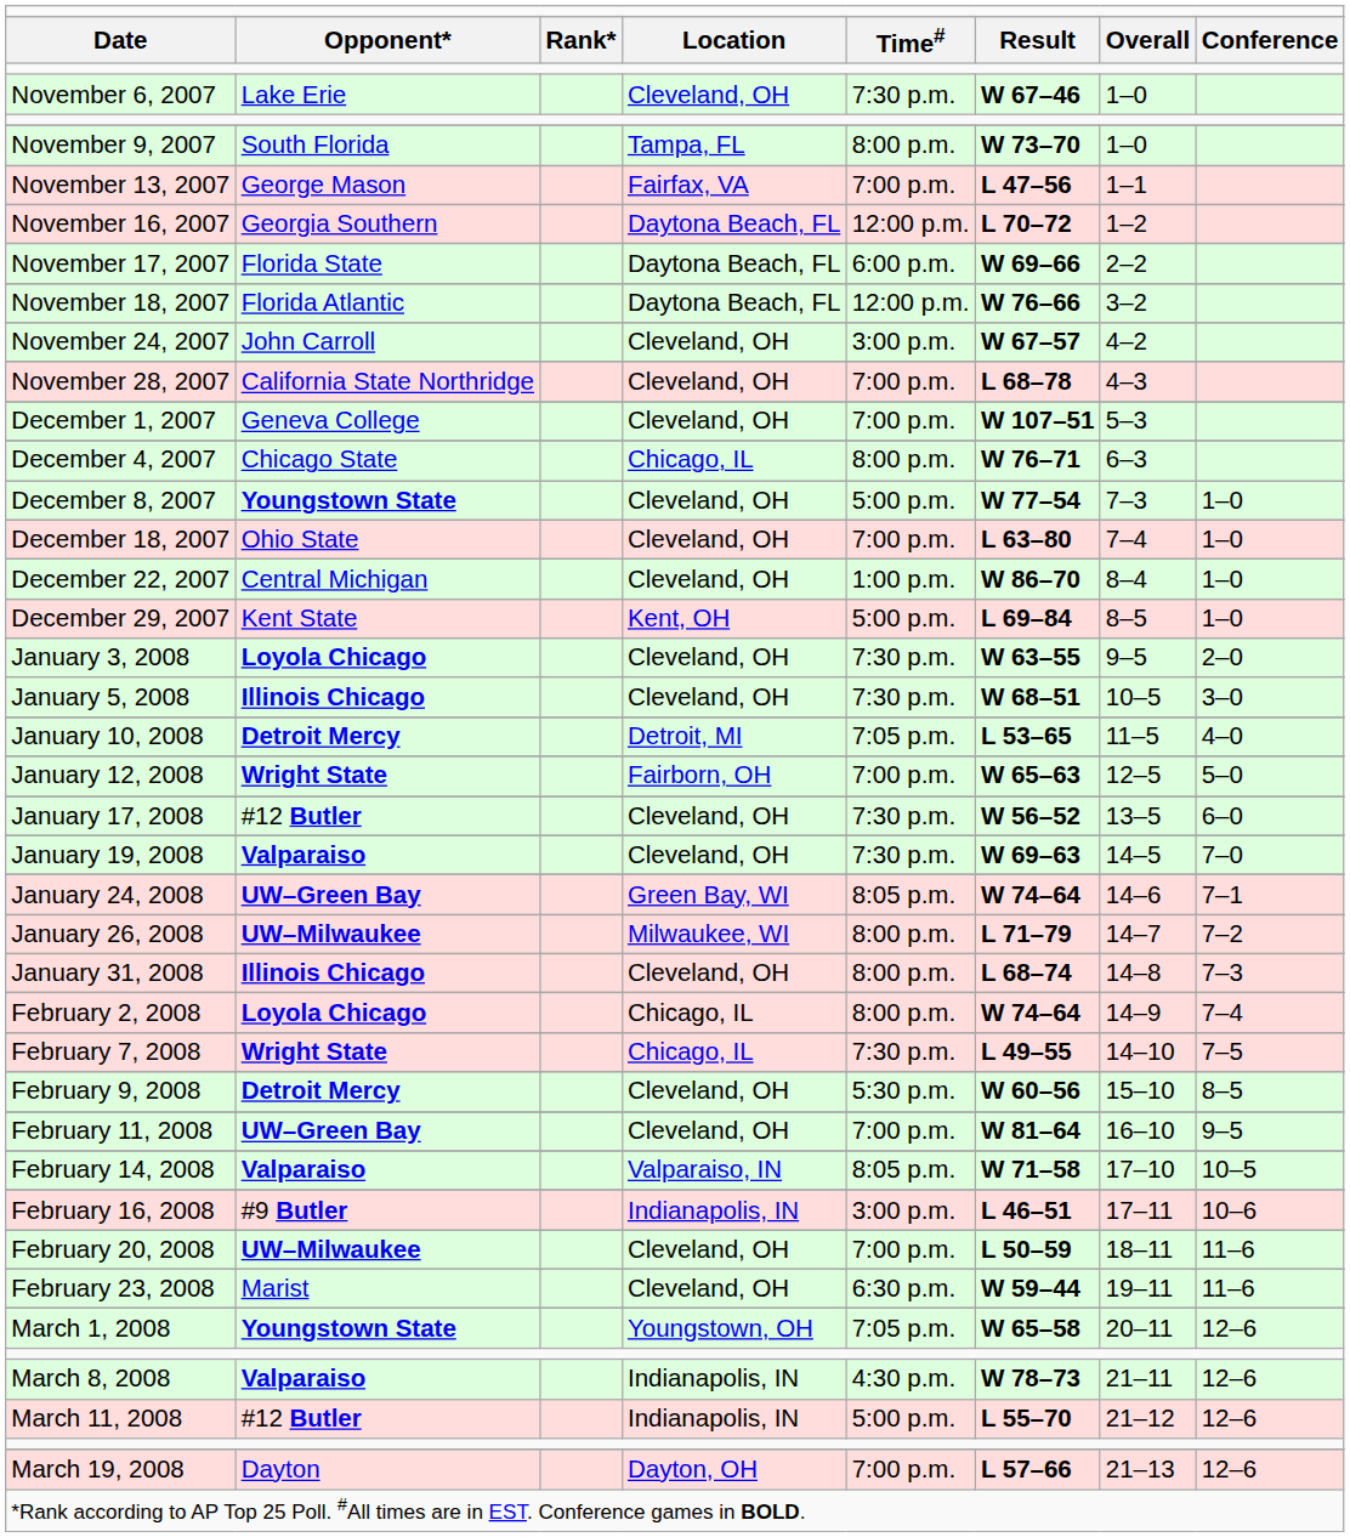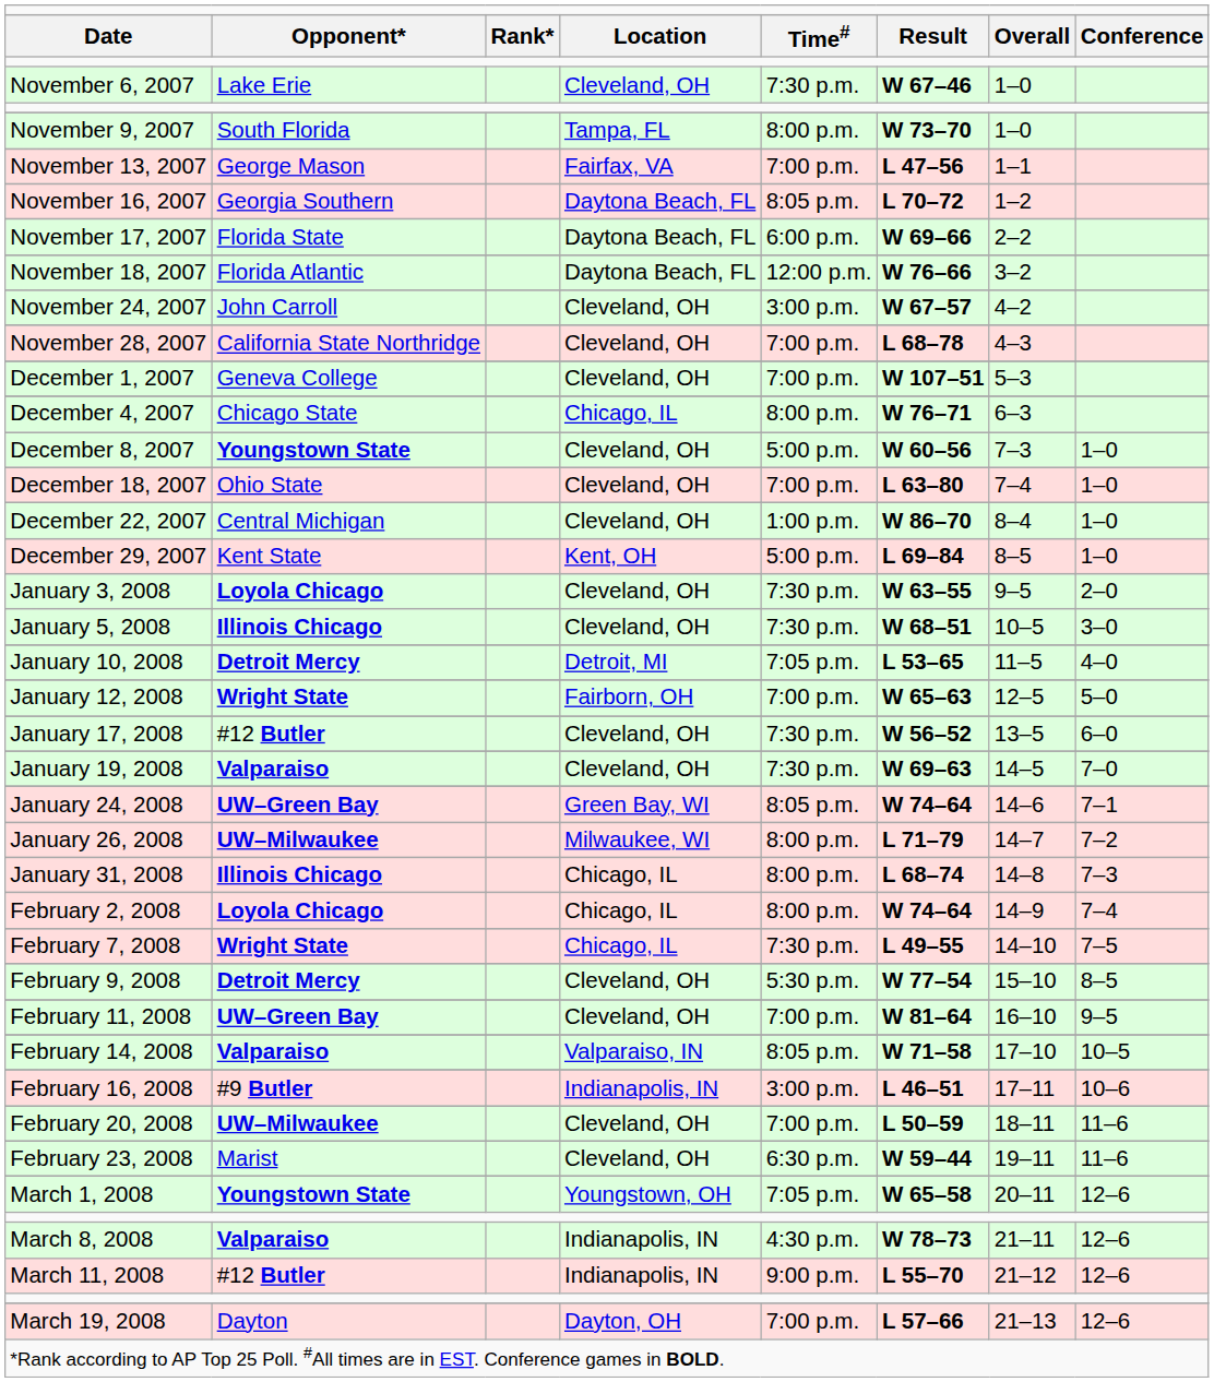November 16, 2007 | column 5: 12:00 p.m. -> 8:05 p.m.
December 8, 2007 | column 6: W 77–54 -> W 60–56
January 31, 2008 | column 4: Cleveland, OH -> Chicago, IL
February 9, 2008 | column 6: W 60–56 -> W 77–54
March 11, 2008 | column 5: 5:00 p.m. -> 9:00 p.m.
